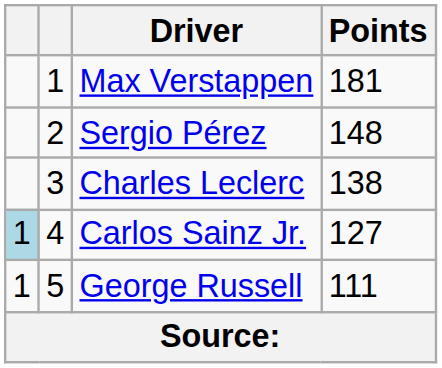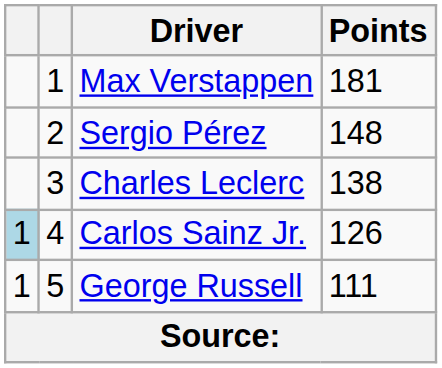Carlos Sainz Jr. | Points: 127 -> 126
